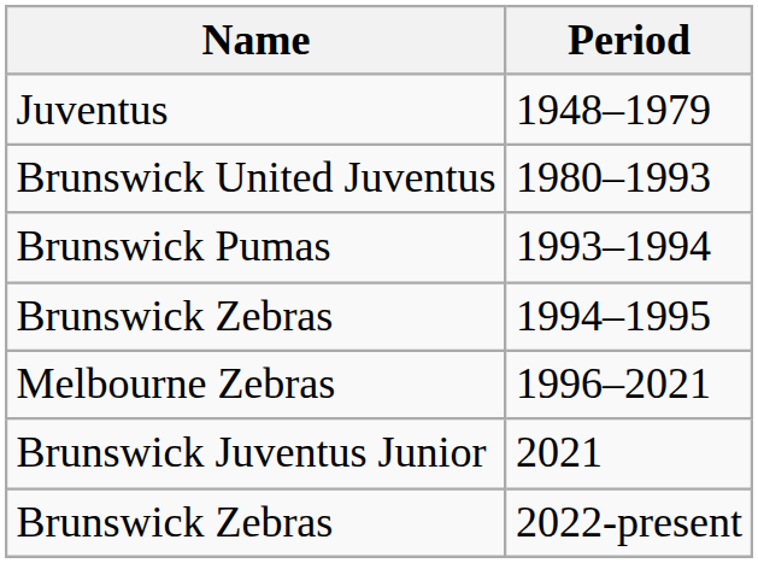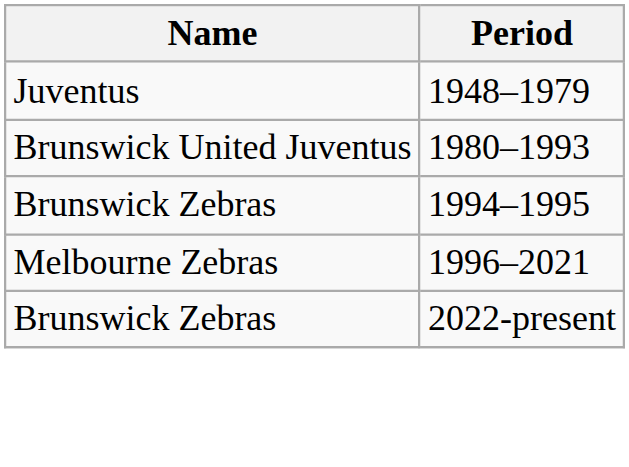- row: Brunswick Pumas | 1993–1994
- row: Brunswick Juventus Junior | 2021
